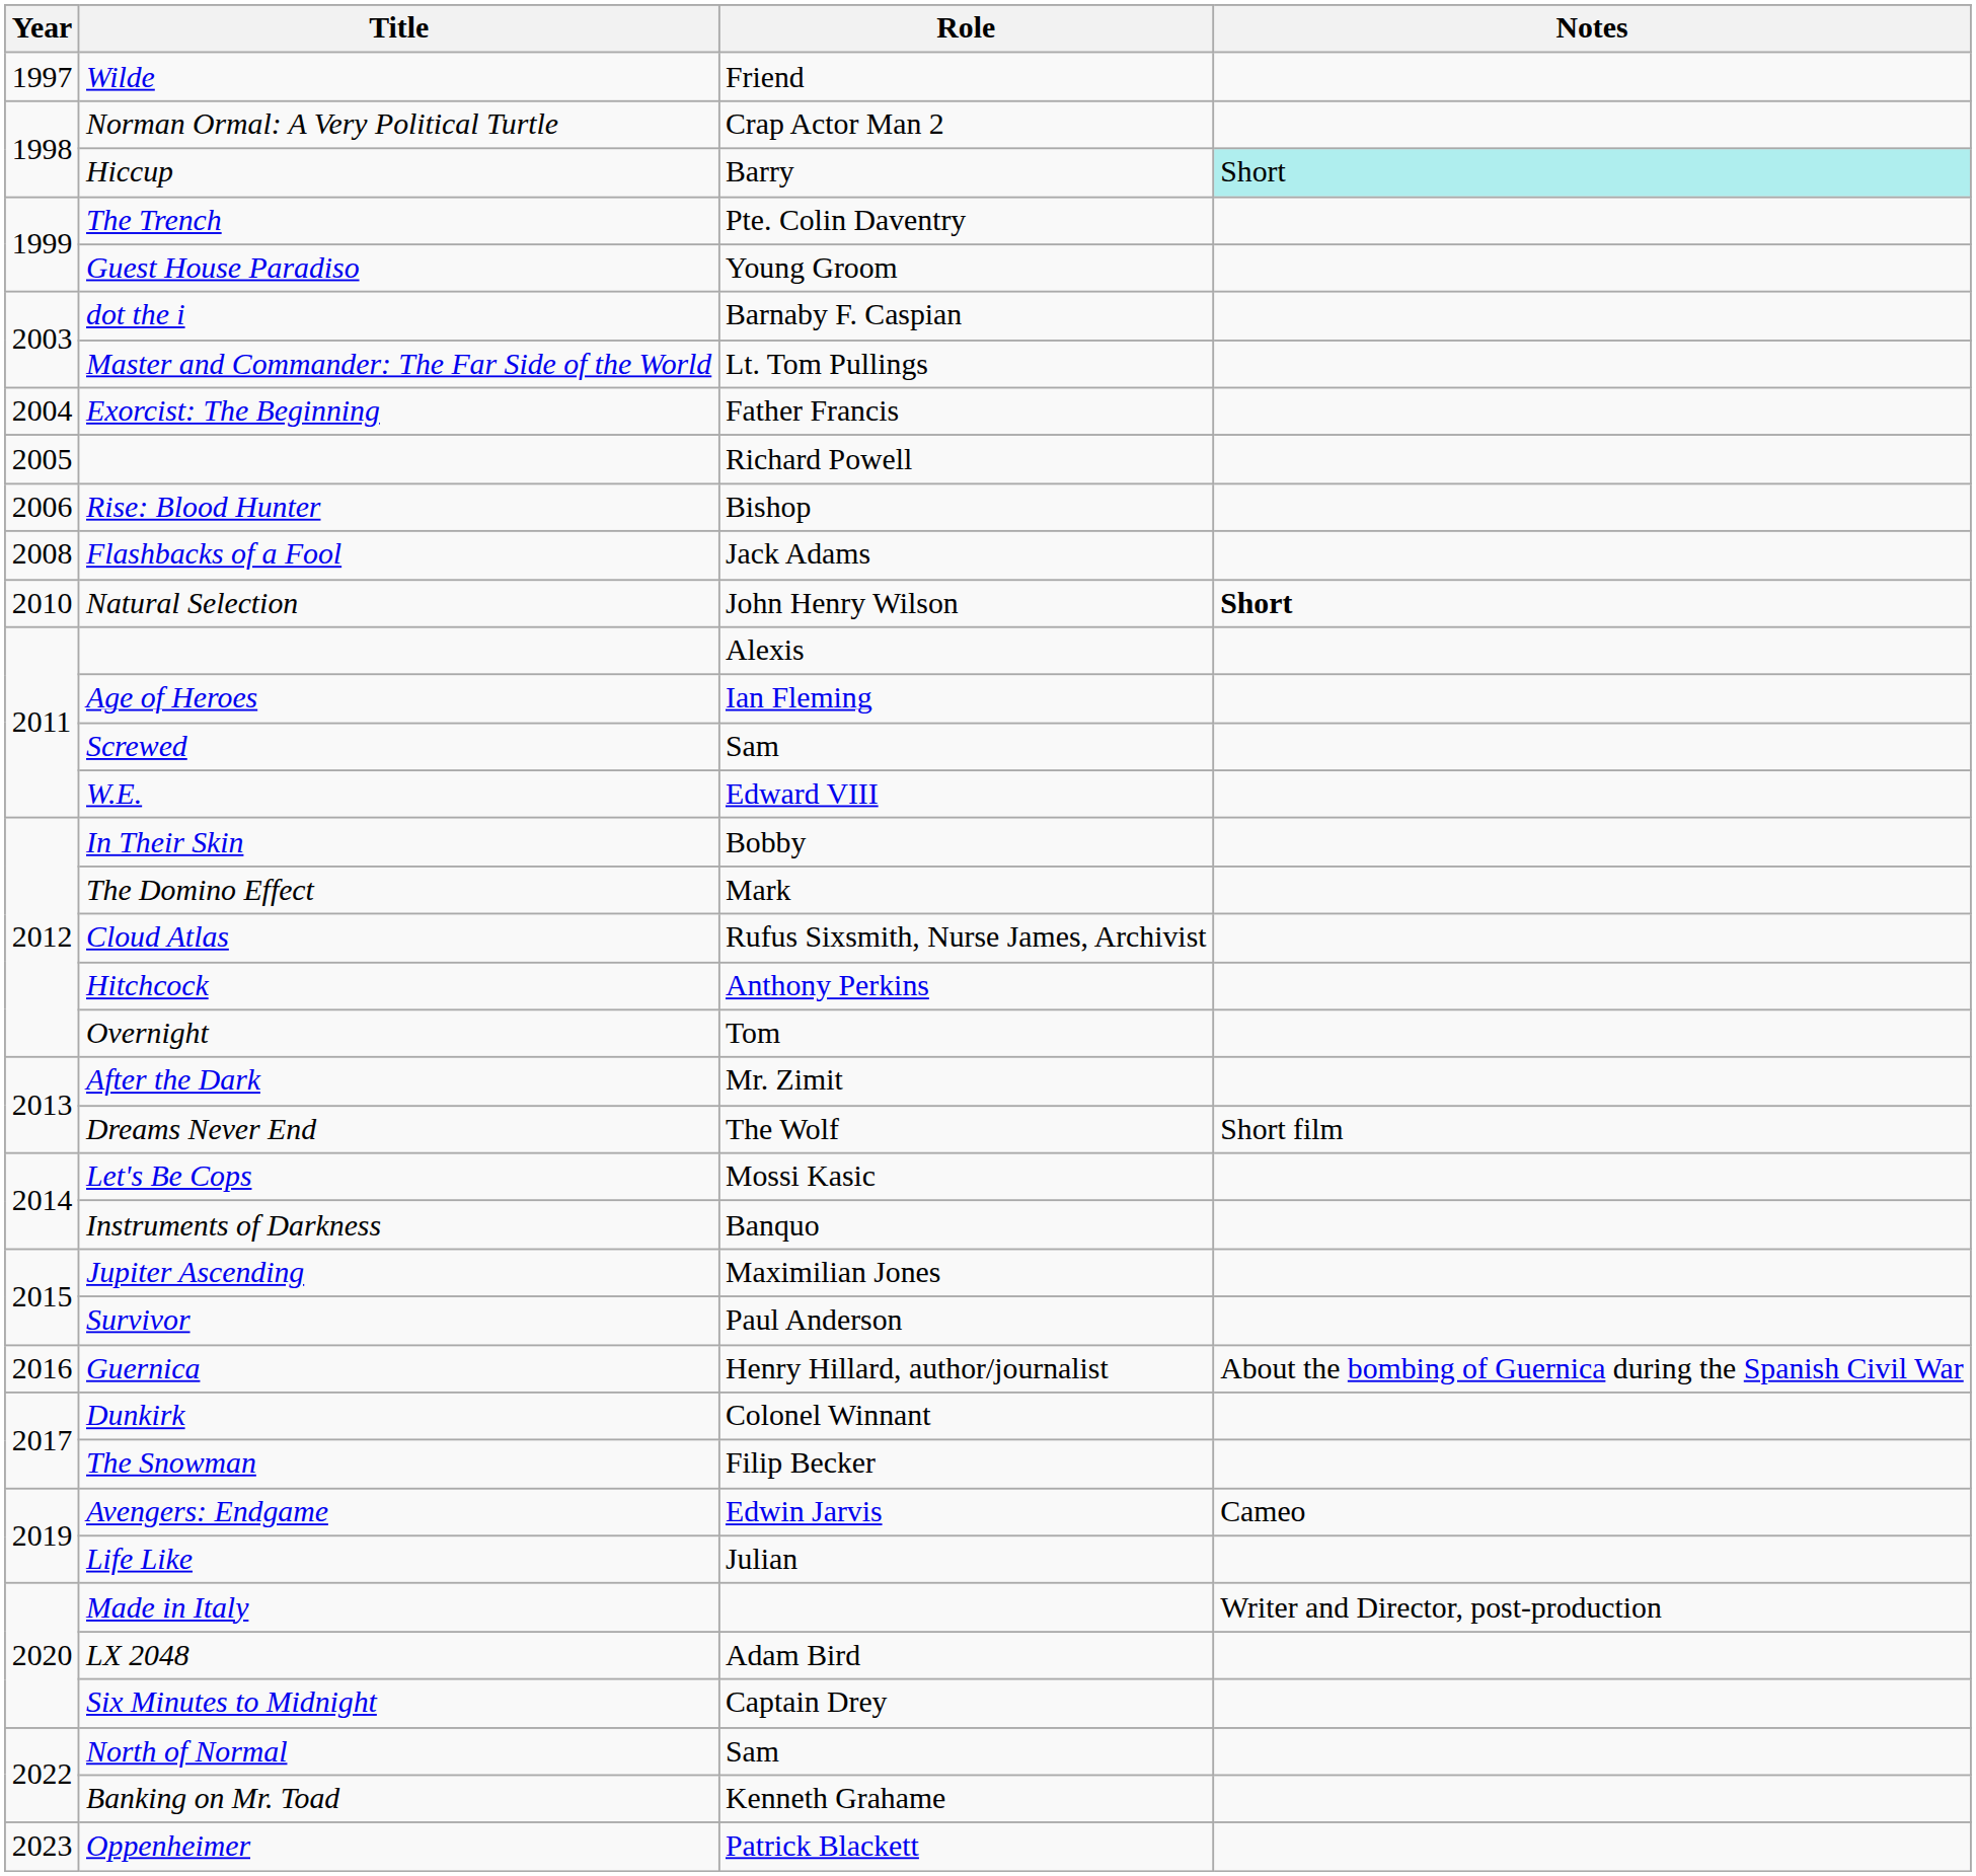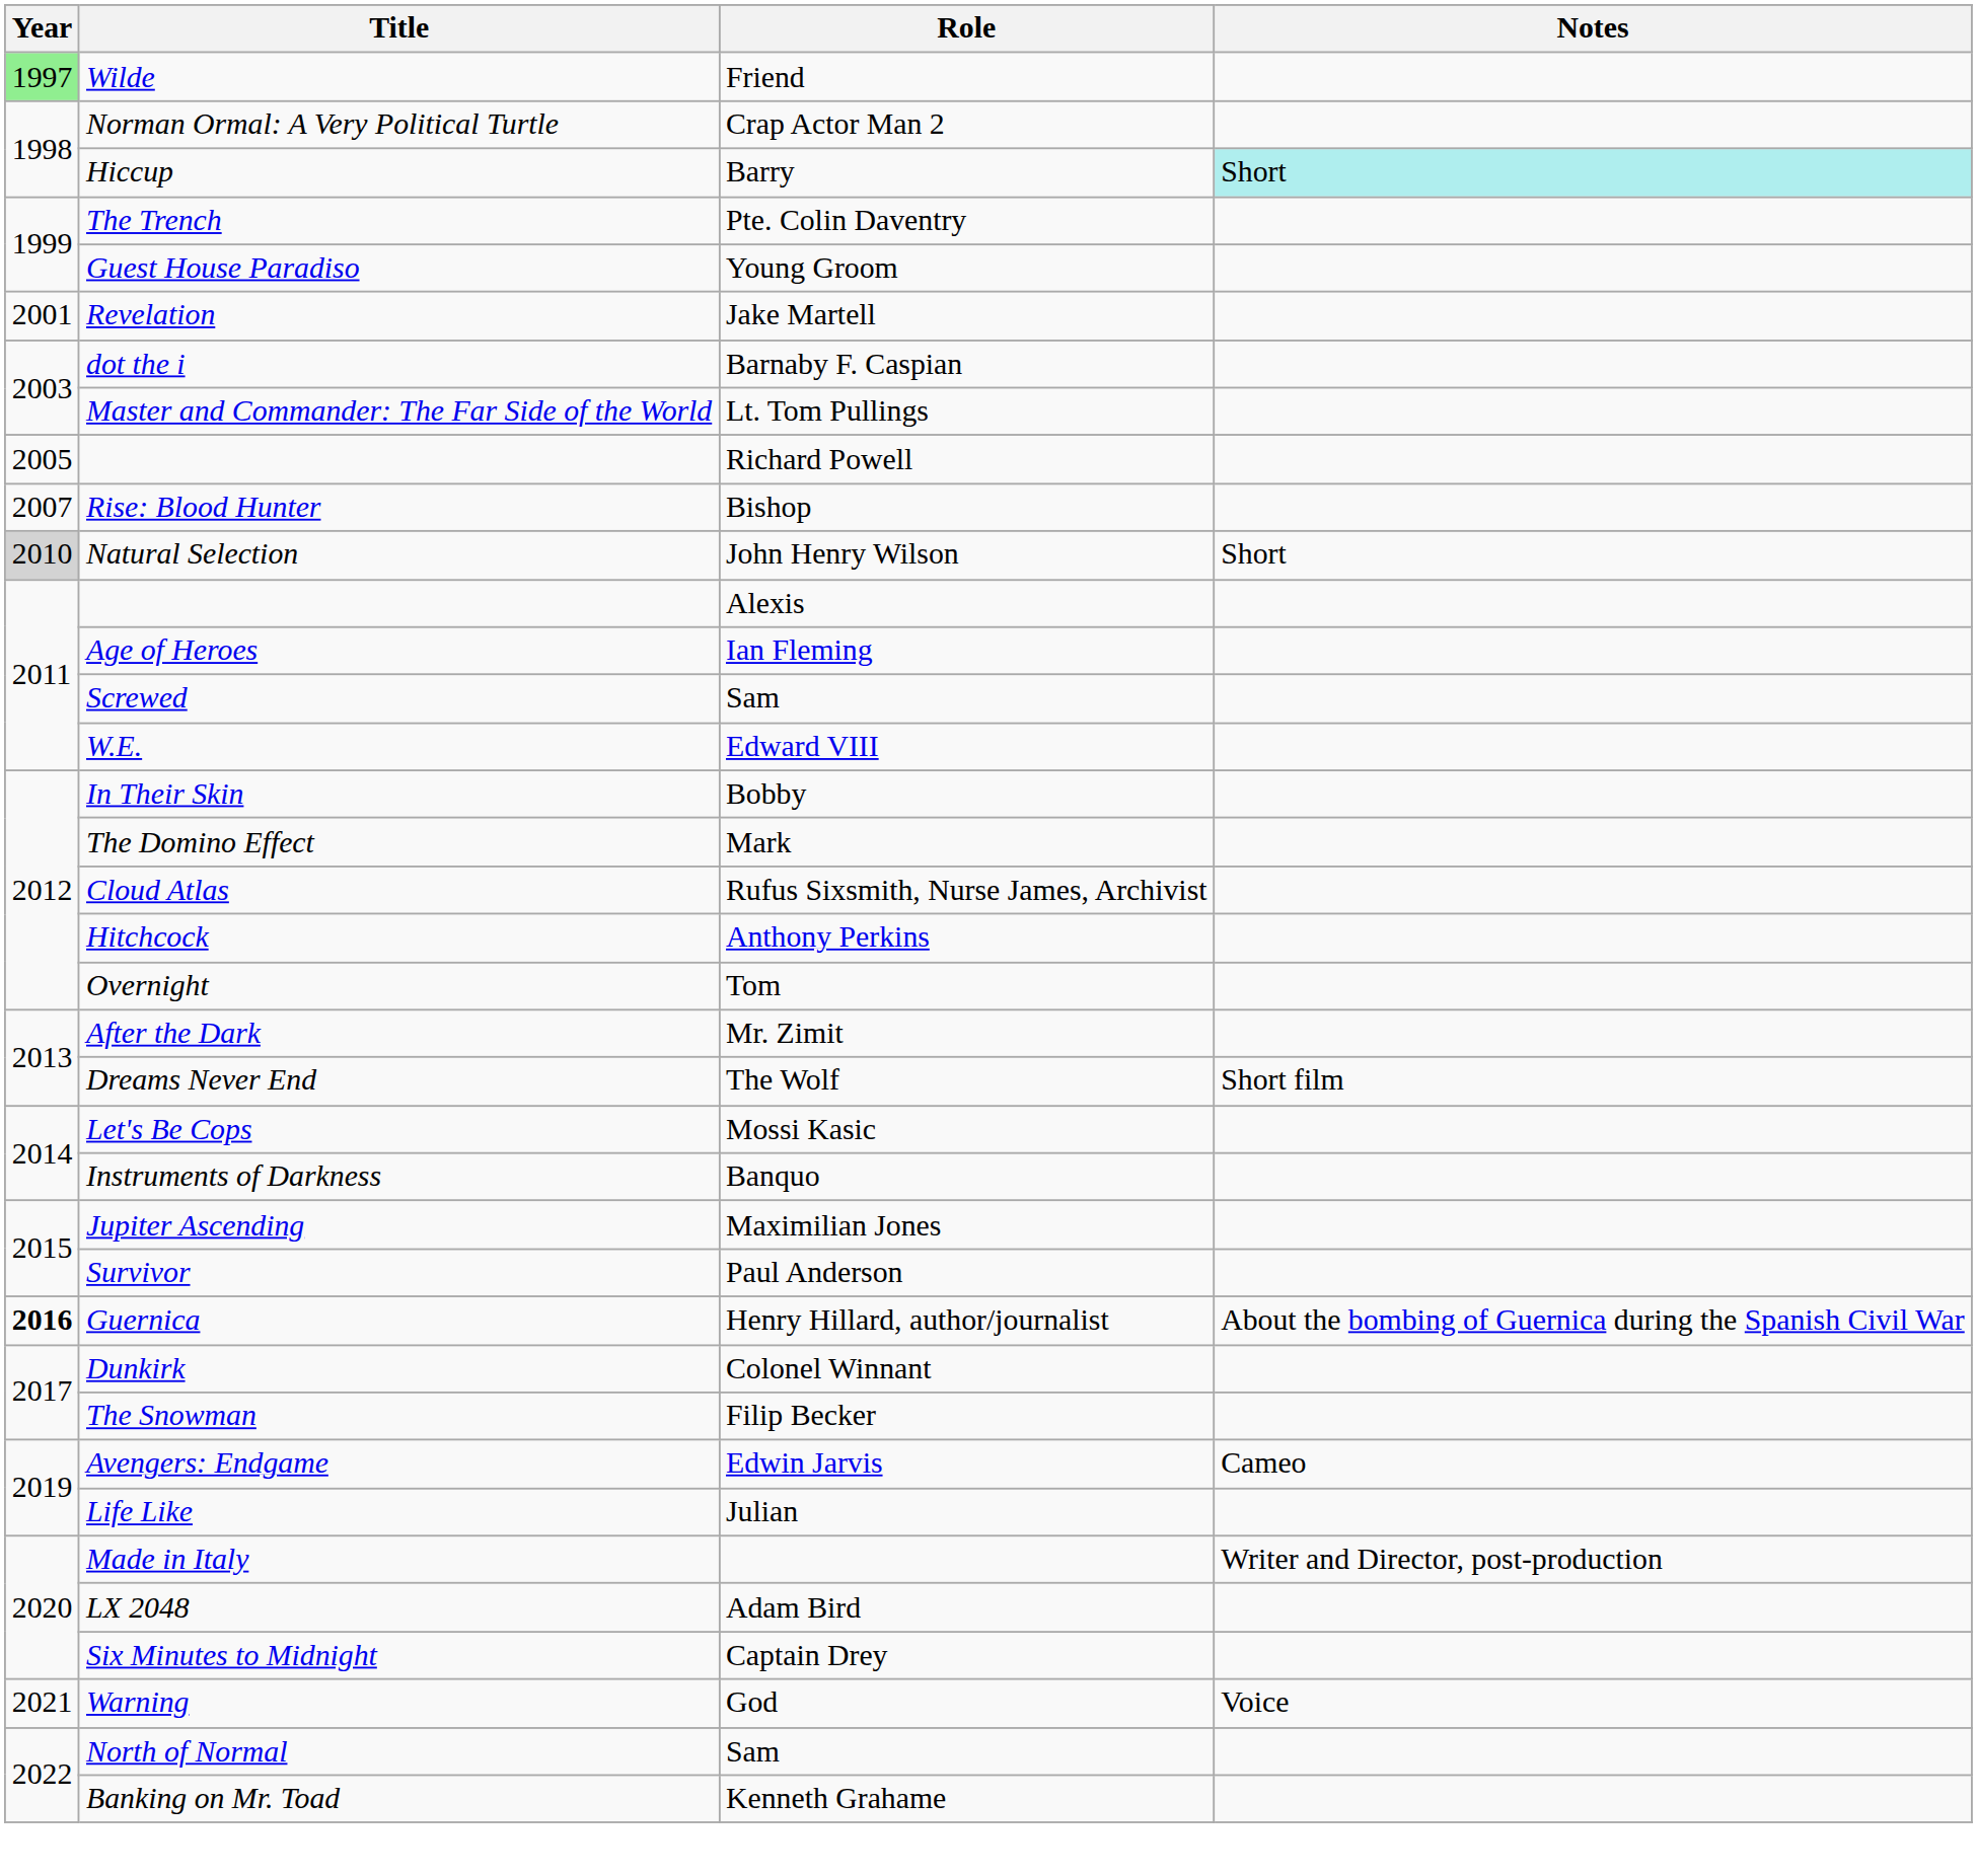Wilde | Year: no background -> lightgreen background
+ row: 2001 | Revelation | Jake Martell
- row: 2004 | Exorcist: The Beginning | Father Francis
Rise: Blood Hunter | Year: 2006 -> 2007
- row: 2008 | Flashbacks of a Fool | Jack Adams
Natural Selection | Year: no background -> lightgrey background
Natural Selection | Notes: bold -> normal
Guernica | Year: normal -> bold
+ row: 2021 | Warning | God | Voice
- row: 2023 | Oppenheimer | Patrick Blackett
